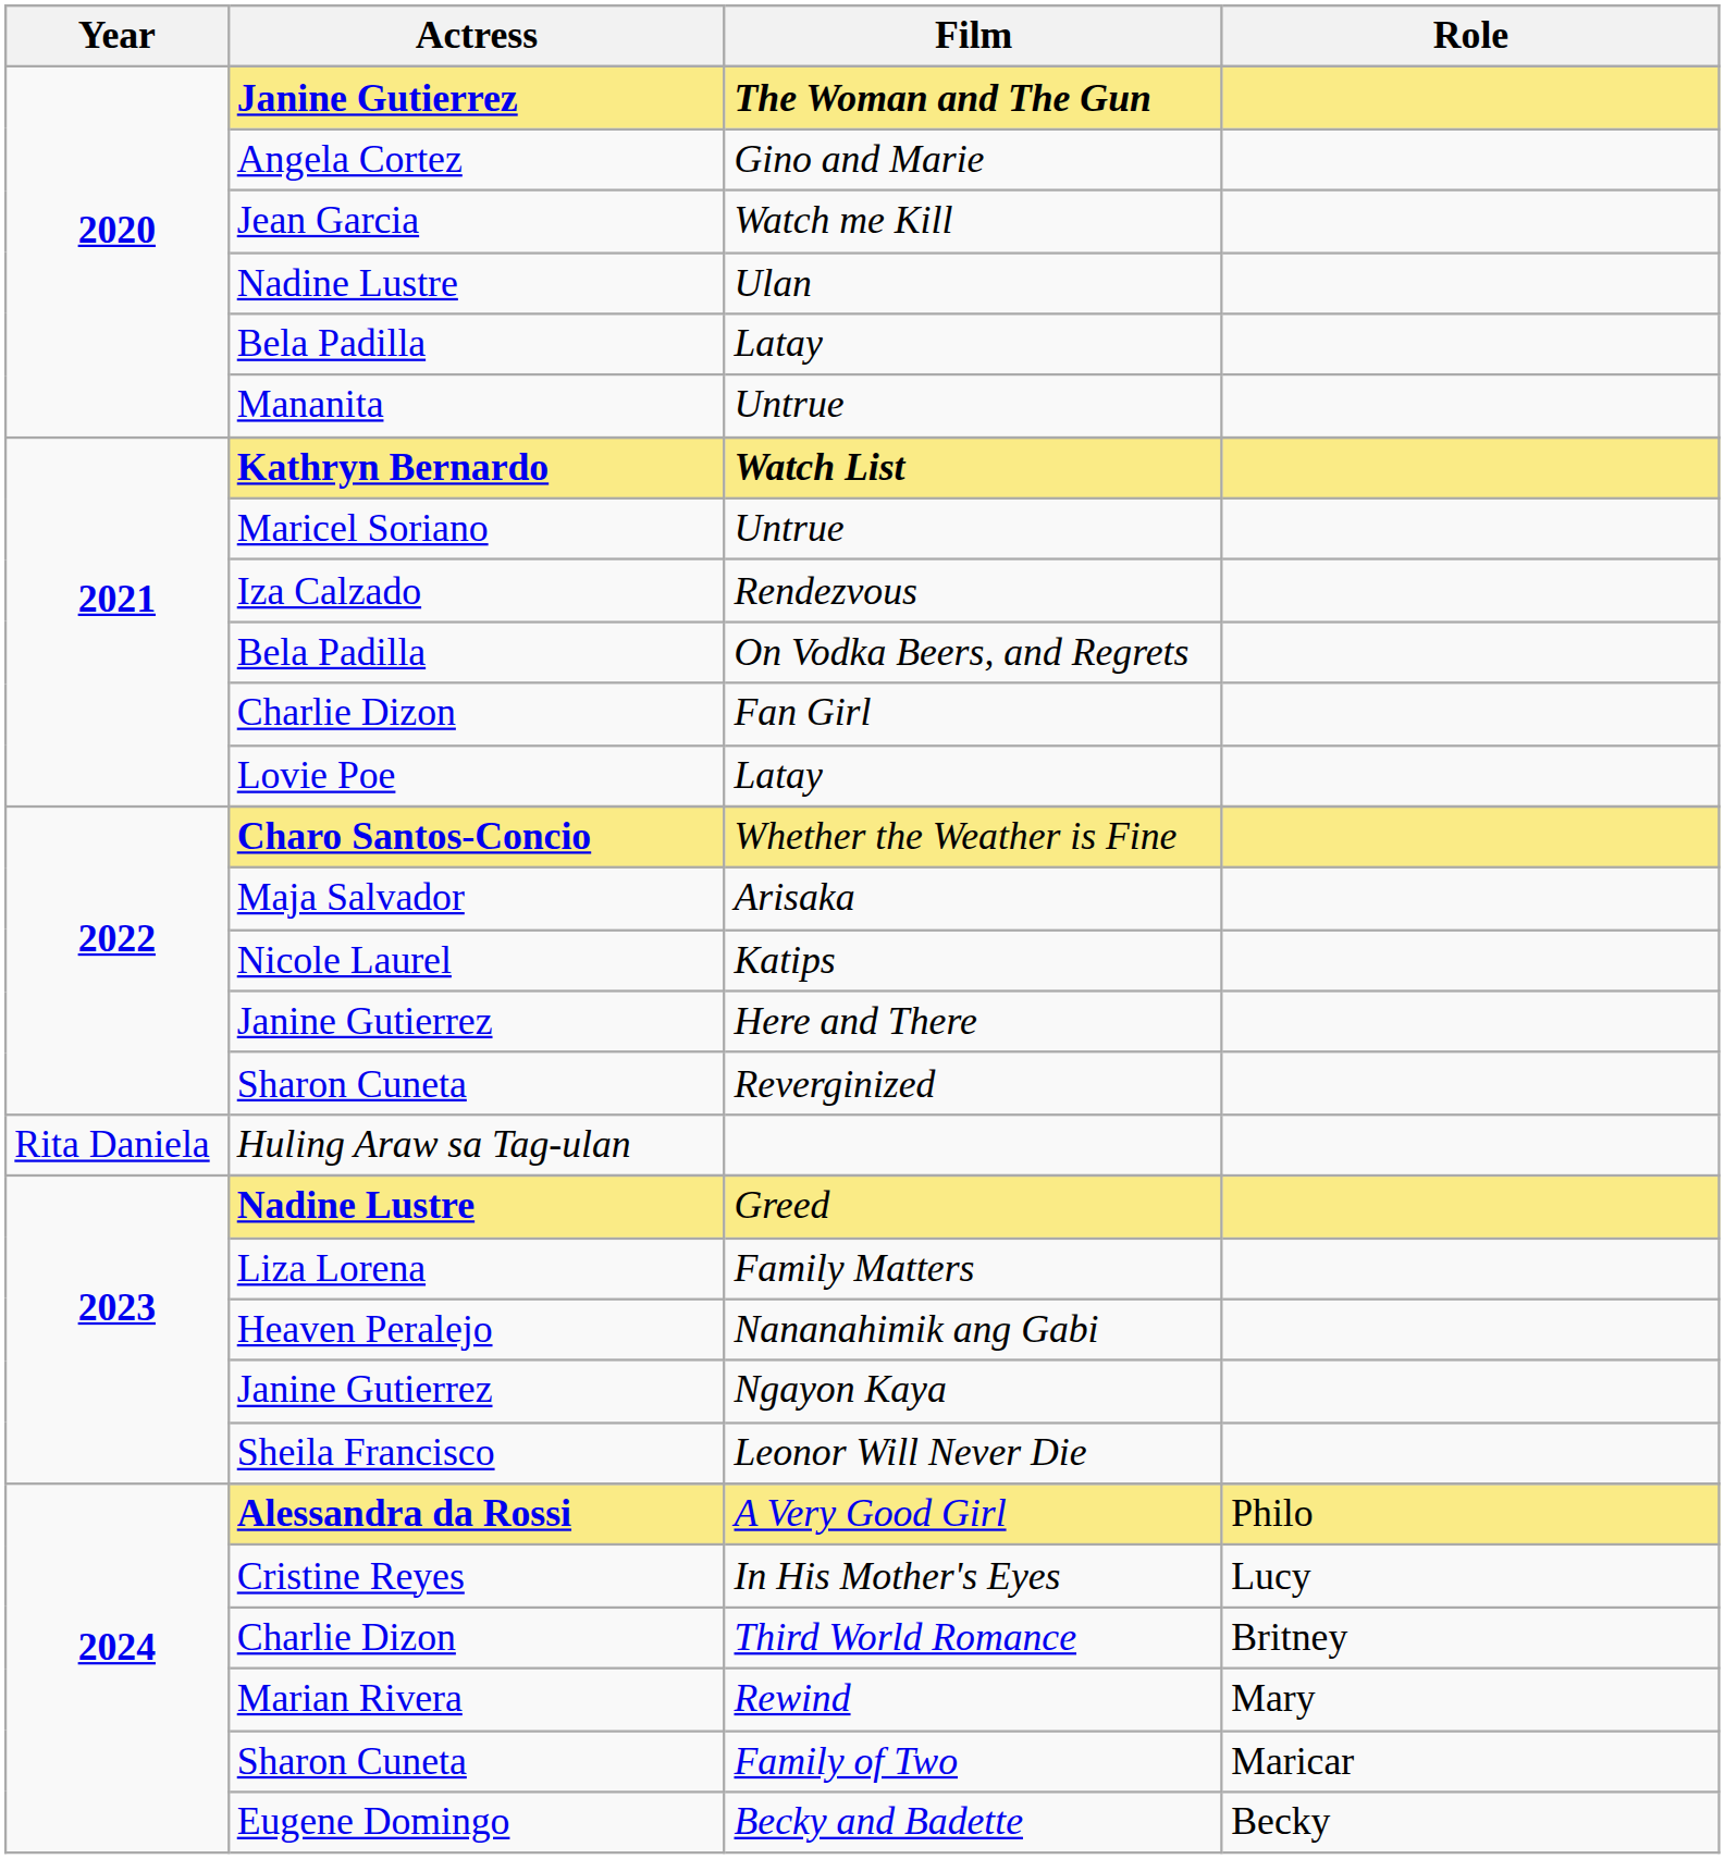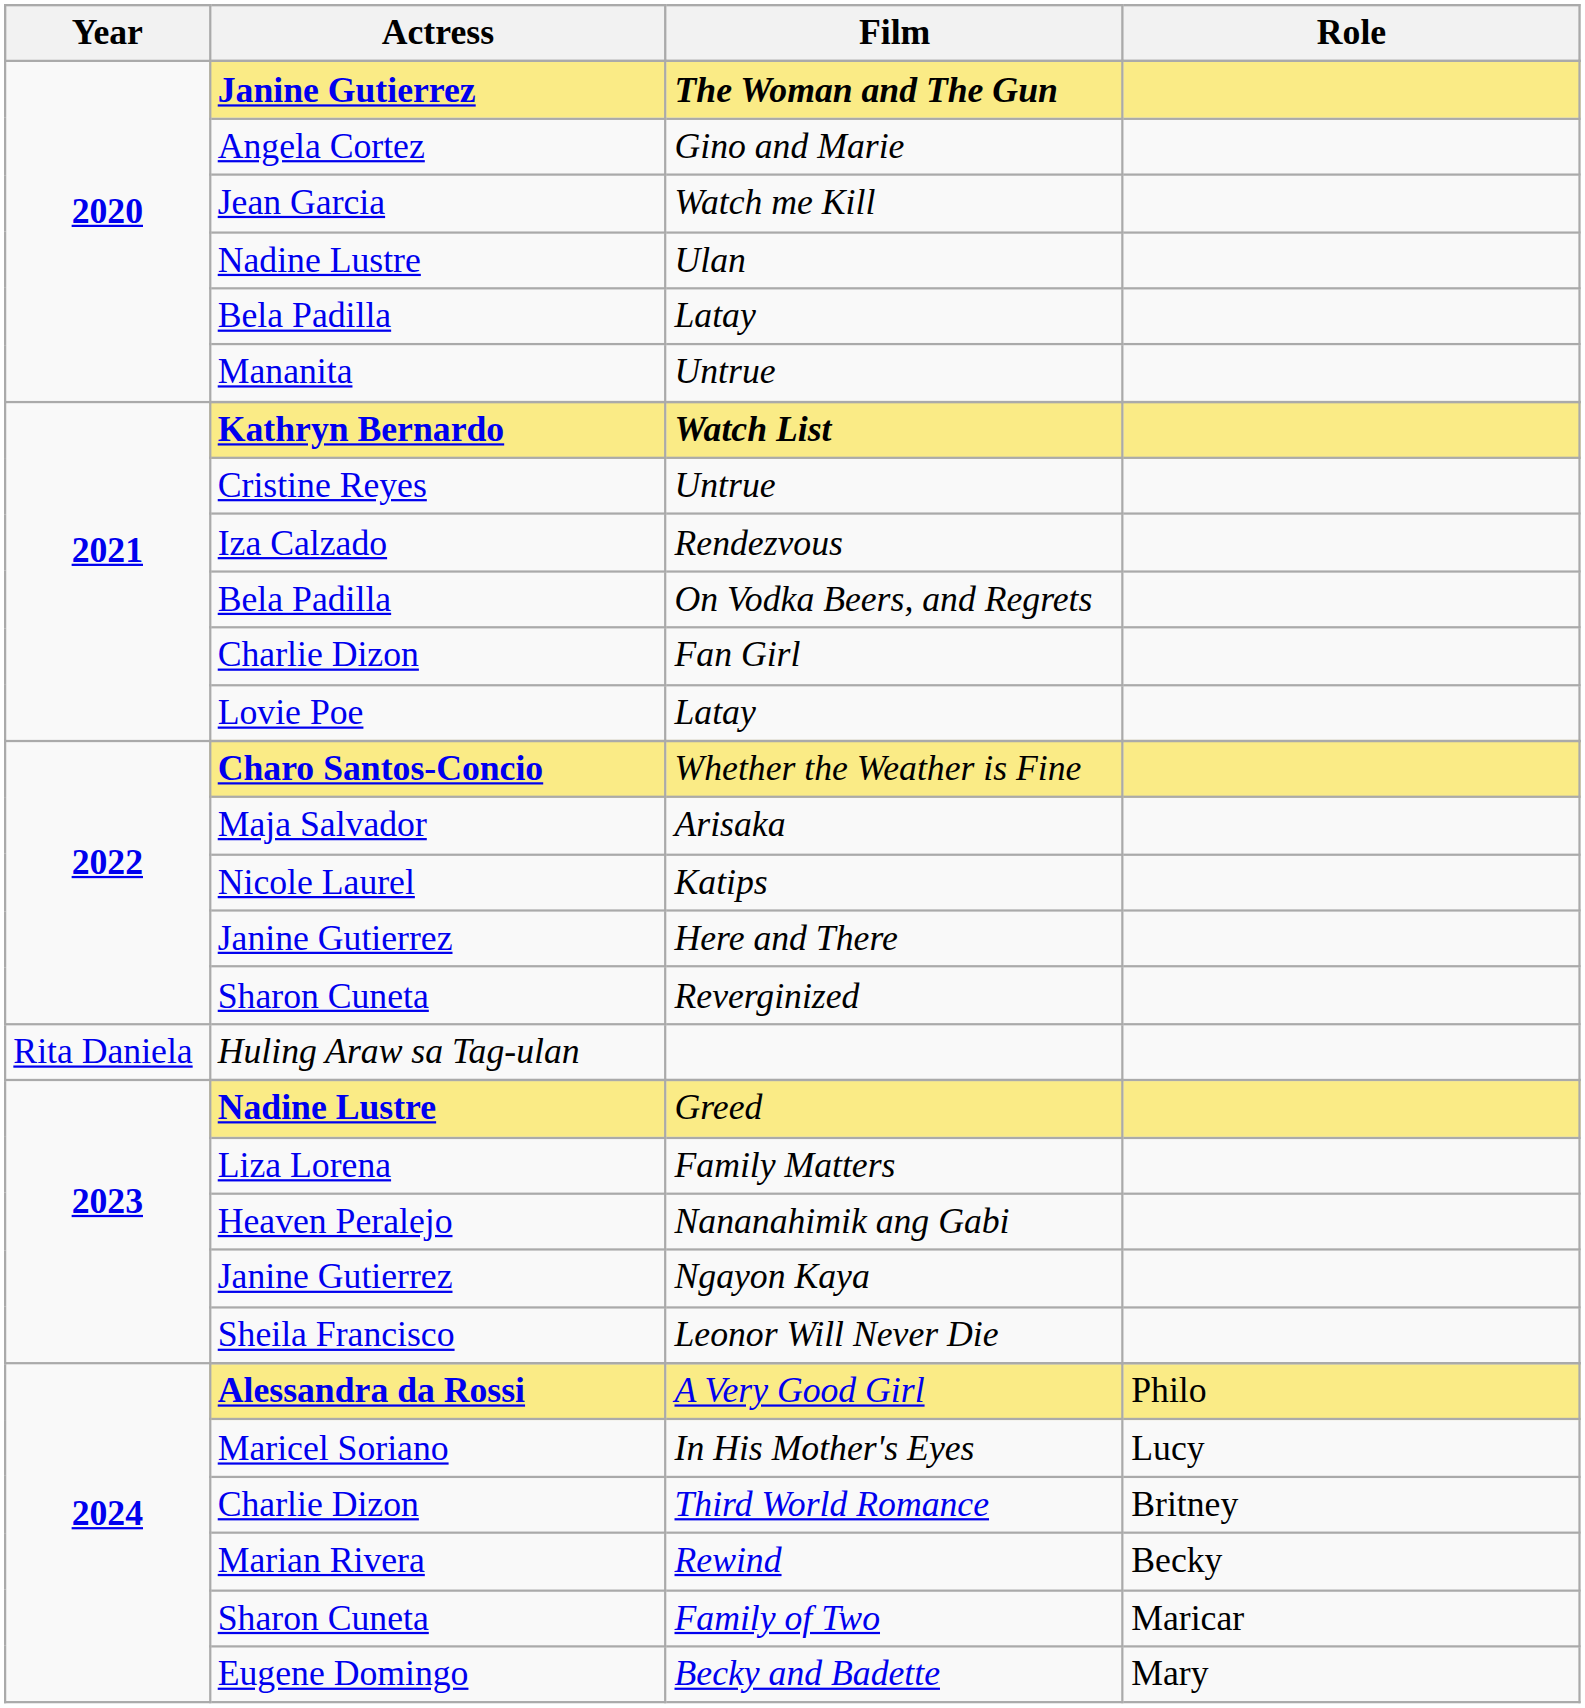2021 / Untrue | Actress: Maricel Soriano -> Cristine Reyes
In His Mother's Eyes | Actress: Cristine Reyes -> Maricel Soriano
Rewind | Role: Mary -> Becky
Becky and Badette | Role: Becky -> Mary
